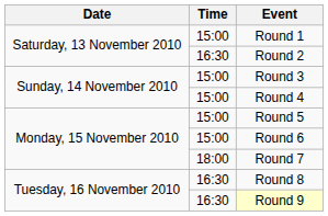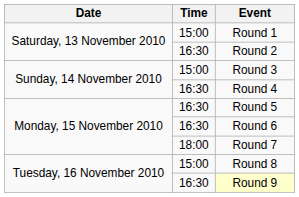Round 4 | Time: 15:00 -> 16:30
Round 5 | Time: 15:00 -> 16:30
Round 6 | Time: 15:00 -> 16:30
Round 8 | Time: 16:30 -> 15:00
